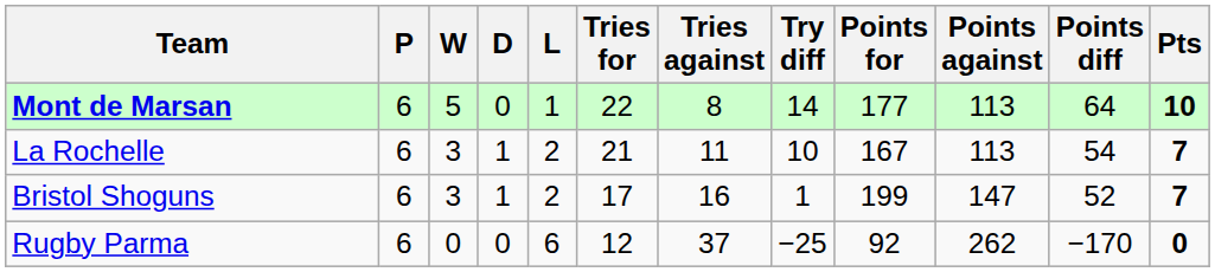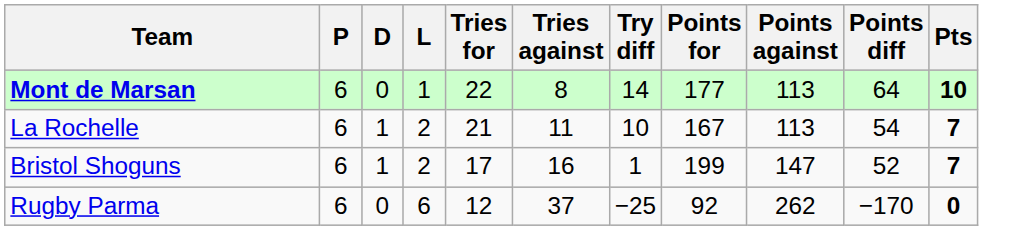- column: W | 5 | 3 | 3 | 0
